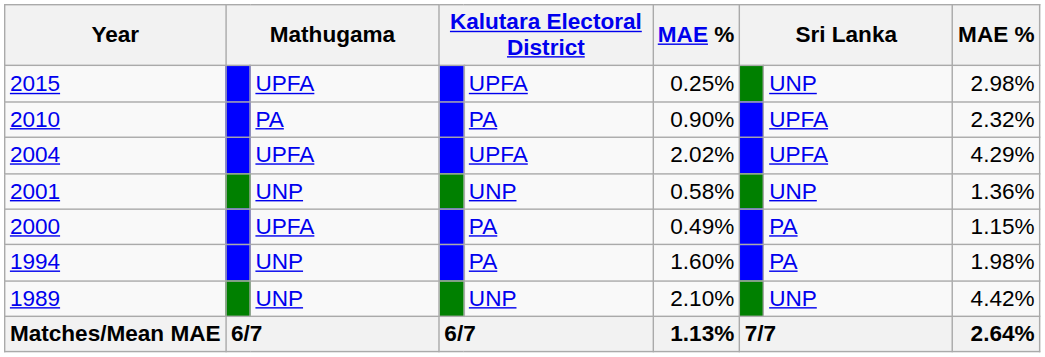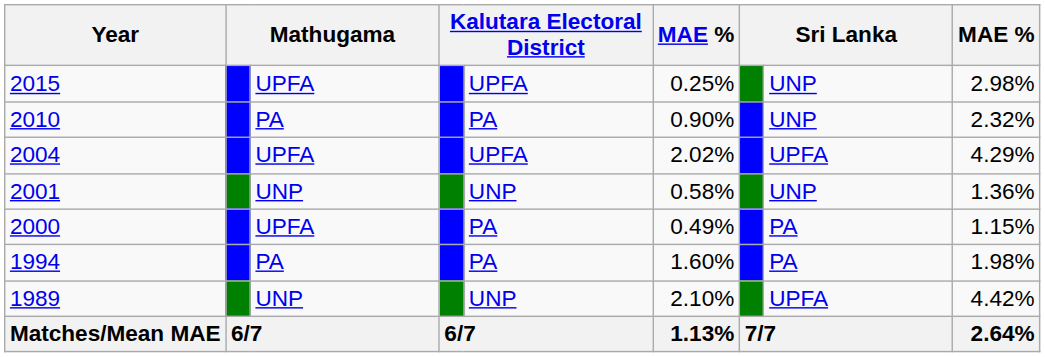2010 | column 8: UPFA -> UNP
1994 | column 3: UNP -> PA
1989 | column 8: UNP -> UPFA
